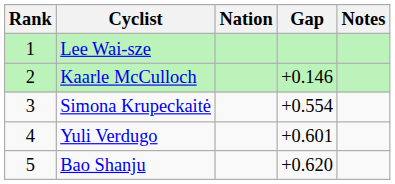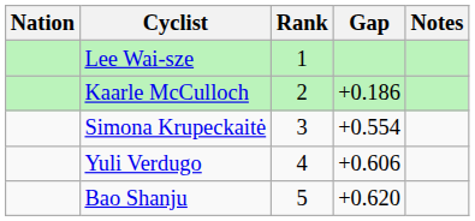columns swapped: Rank <-> Nation
Kaarle McCulloch | Gap: +0.146 -> +0.186
Yuli Verdugo | Gap: +0.601 -> +0.606
